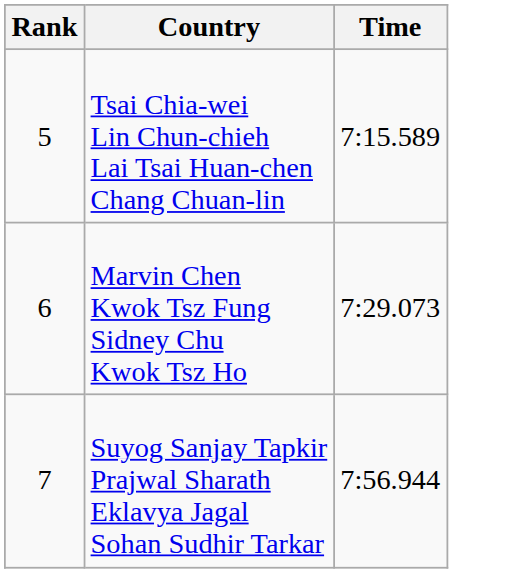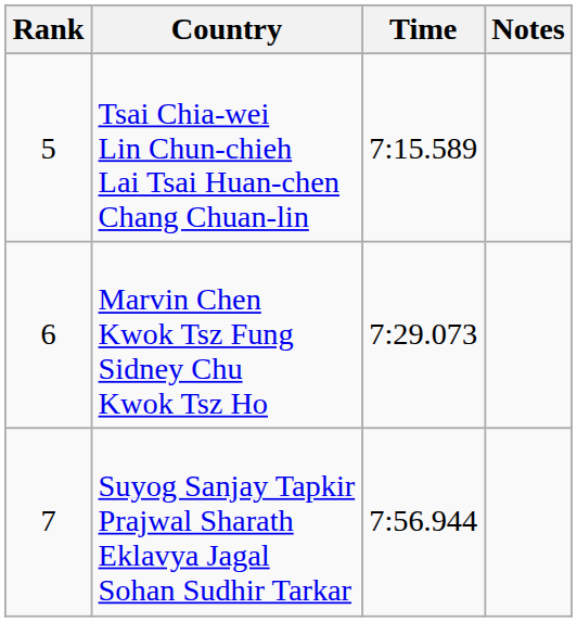+ column: Notes
